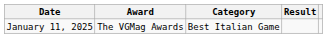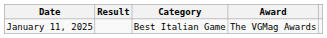columns swapped: Award <-> Result
